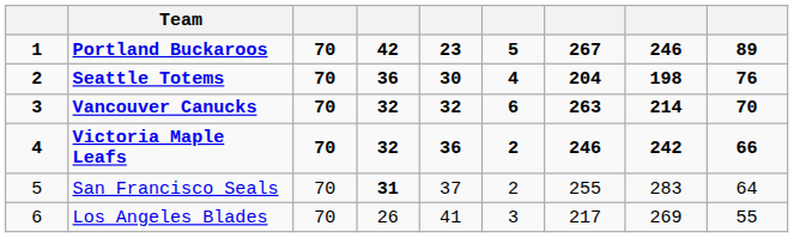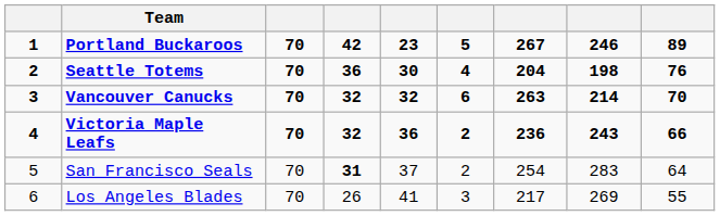Victoria Maple Leafs | column 7: 246 -> 236
Victoria Maple Leafs | column 8: 242 -> 243
San Francisco Seals | column 7: 255 -> 254
